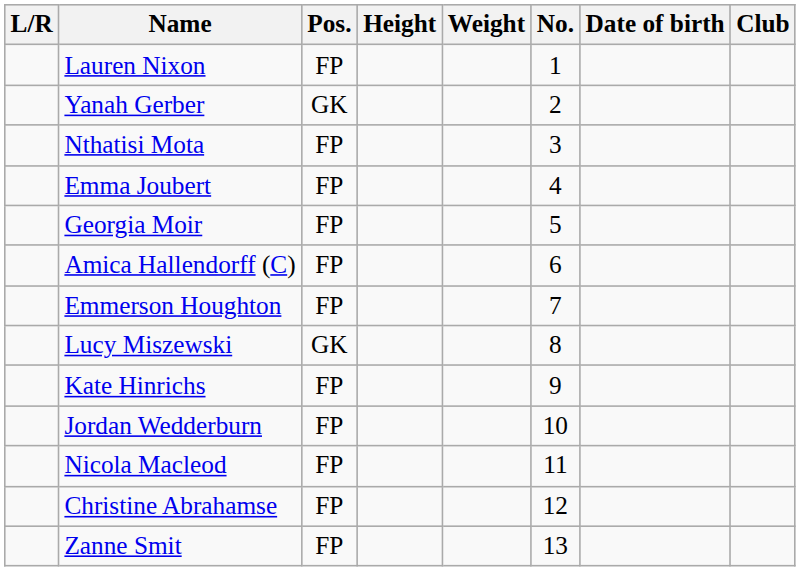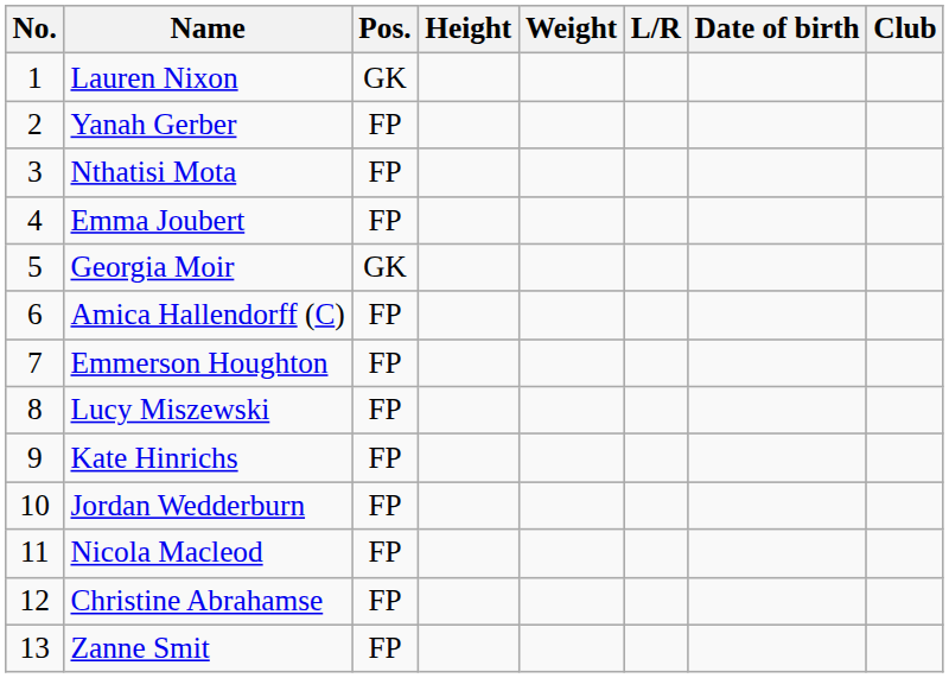columns swapped: No. <-> L/R
Lauren Nixon | Pos.: FP -> GK
Yanah Gerber | Pos.: GK -> FP
Georgia Moir | Pos.: FP -> GK
Lucy Miszewski | Pos.: GK -> FP
